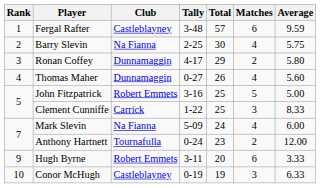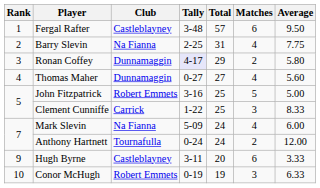Fergal Rafter | Average: 9.59 -> 9.50
Barry Slevin | Total: 30 -> 31
Barry Slevin | Average: 5.75 -> 7.75
Ronan Coffey | Tally: no background -> lavender background
Thomas Maher | Total: 26 -> 27
Anthony Hartnett | Total: 23 -> 24
Hugh Byrne | Club: Robert Emmets -> Castleblayney
Conor McHugh | Club: Castleblayney -> Robert Emmets
